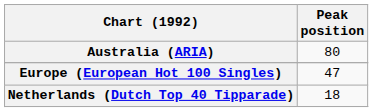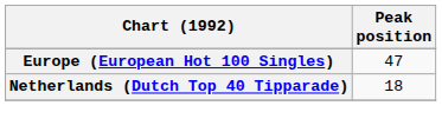- row: Australia (ARIA) | 80
